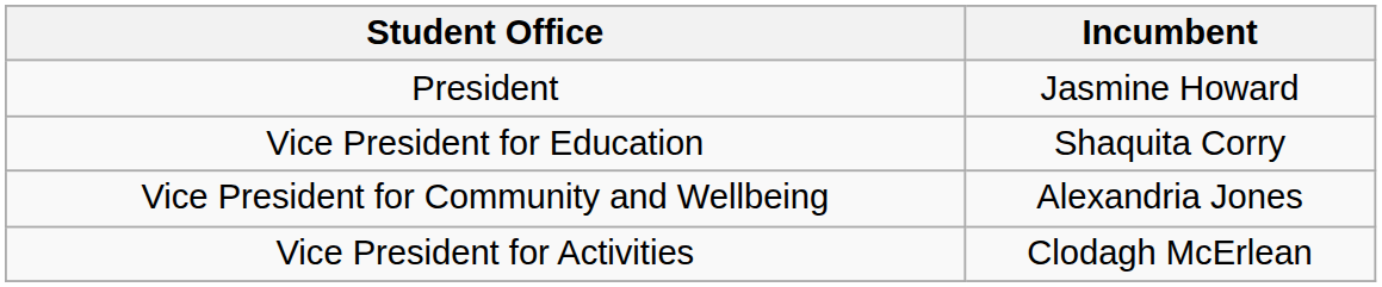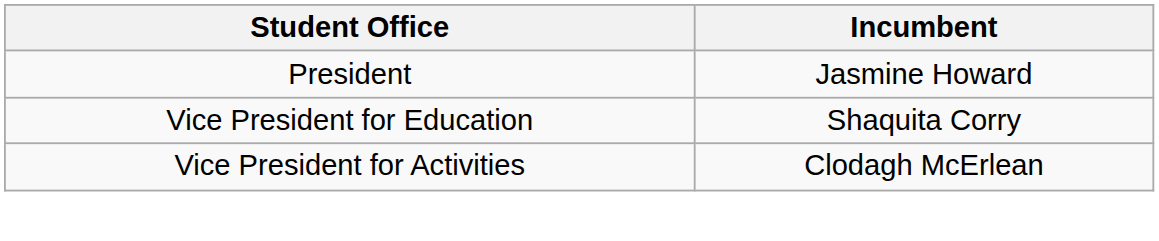- row: Vice President for Community and Wellbeing | Alexandria Jones
